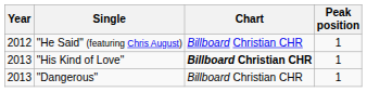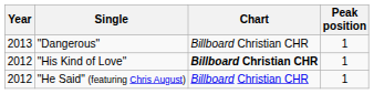rows swapped: "He Said" (featuring Chris August) <-> "Dangerous"
"His Kind of Love" | Year: 2013 -> 2012
